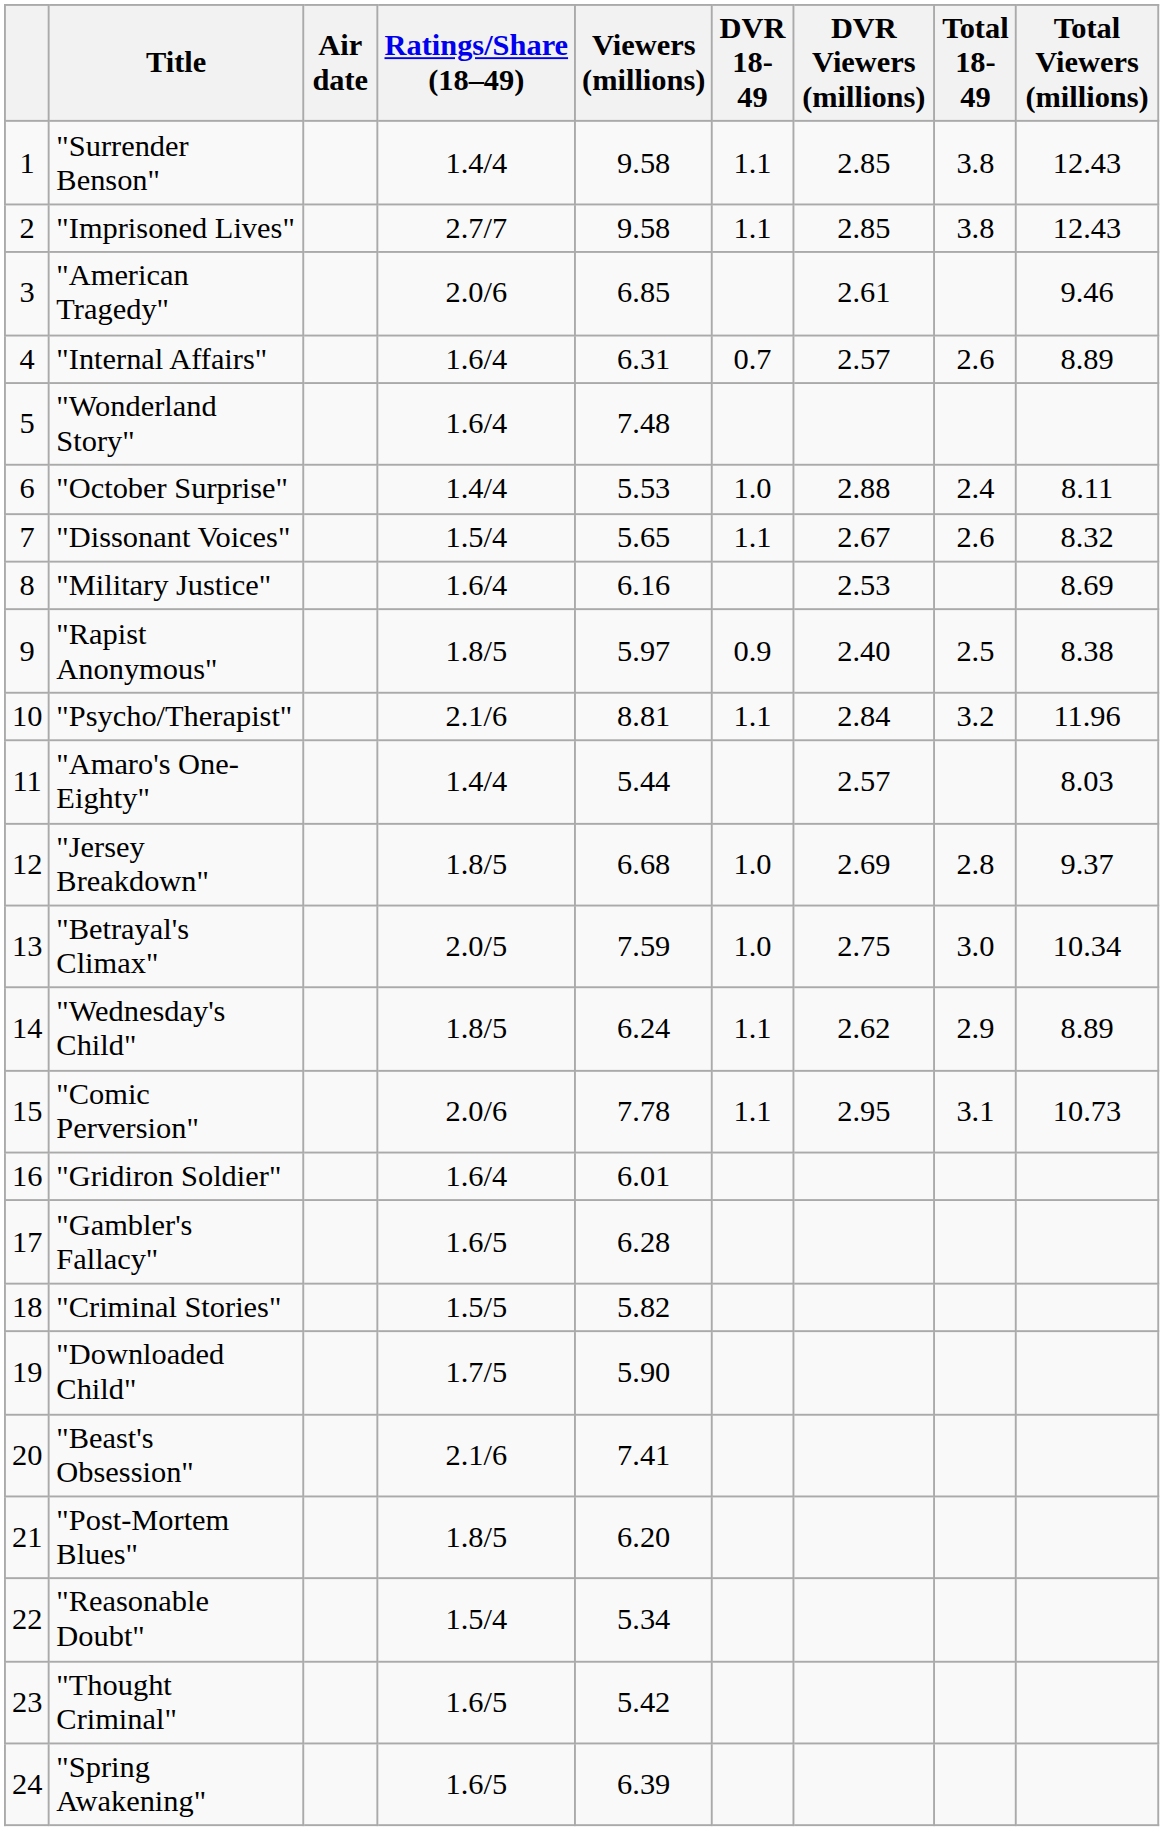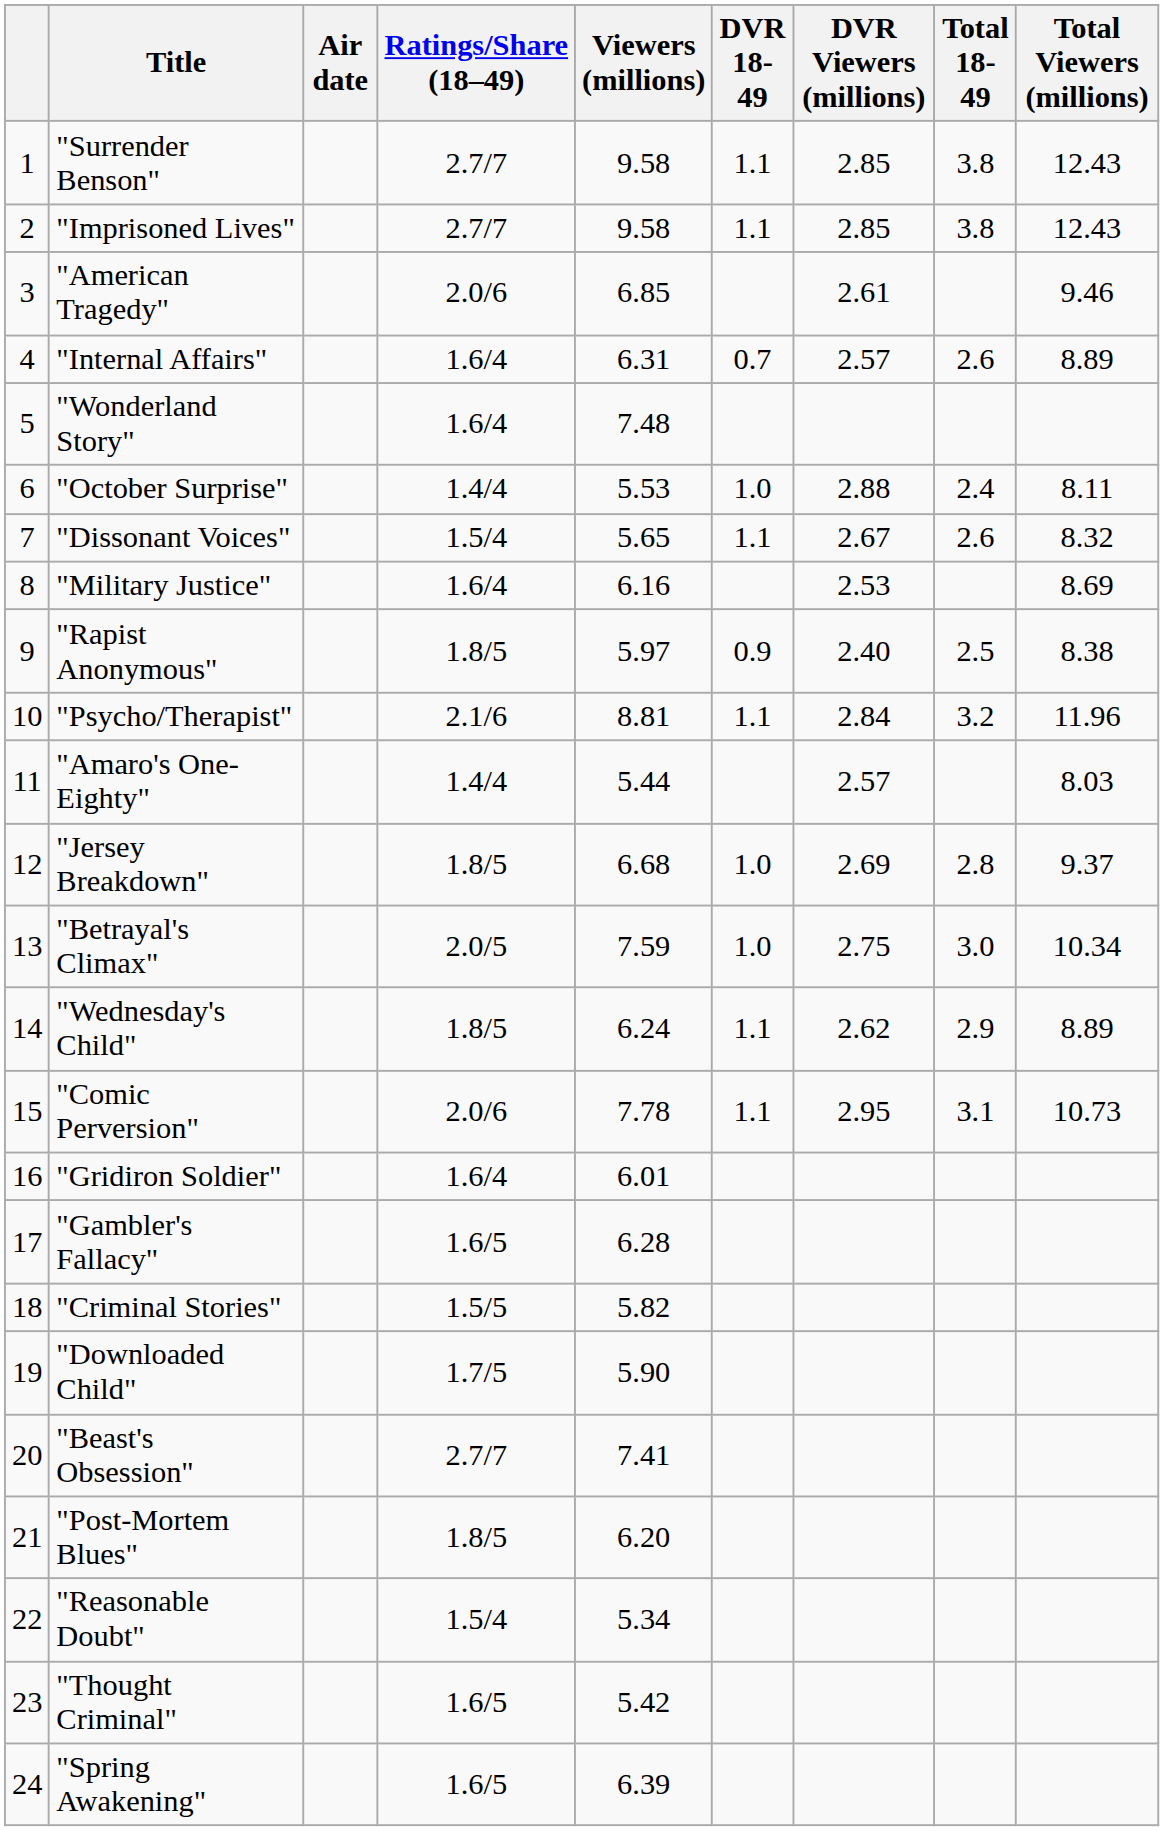"Surrender Benson" | Ratings/Share (18–49): 1.4/4 -> 2.7/7
"Beast's Obsession" | Ratings/Share (18–49): 2.1/6 -> 2.7/7
